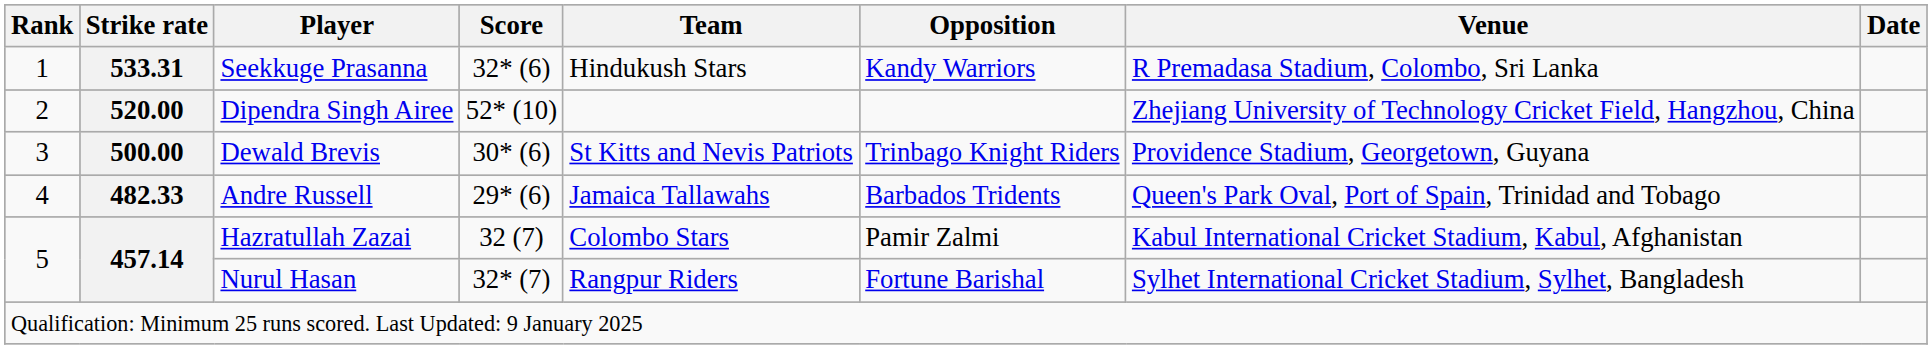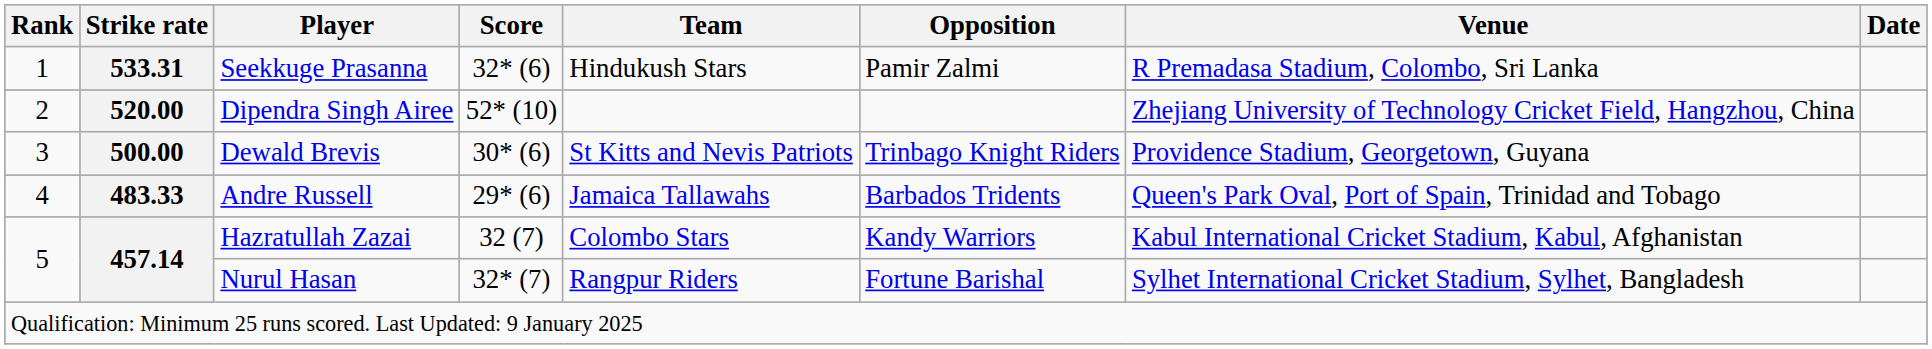Seekkuge Prasanna | Opposition: Kandy Warriors -> Pamir Zalmi
Andre Russell | Strike rate: 482.33 -> 483.33
Hazratullah Zazai | Opposition: Pamir Zalmi -> Kandy Warriors
